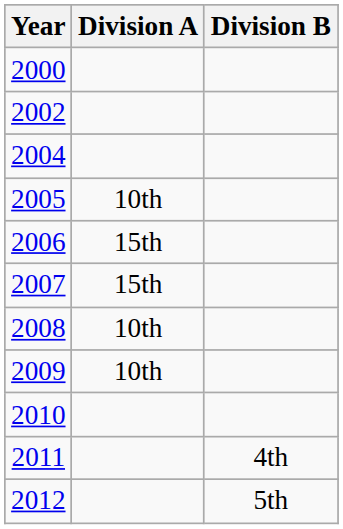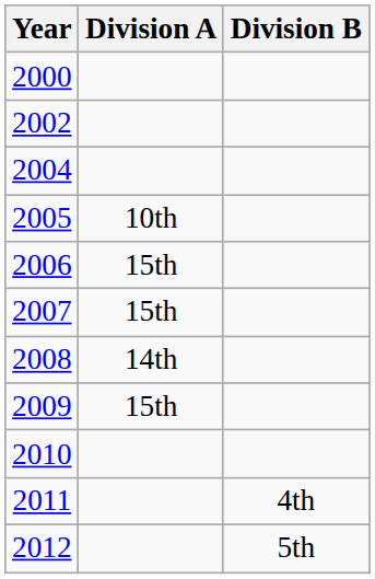2008 | Division A: 10th -> 14th
2009 | Division A: 10th -> 15th
